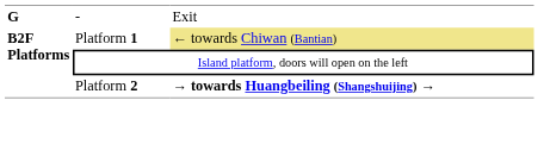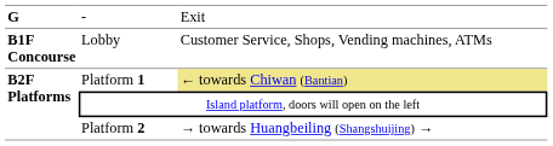+ row: B1F Concourse | Lobby | Customer Service, Shops, Vending machines, ATMs
Platform 2 | column 3: bold -> normal
